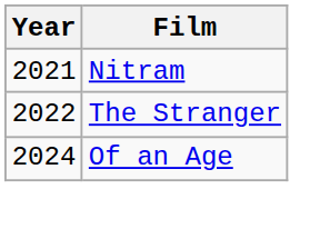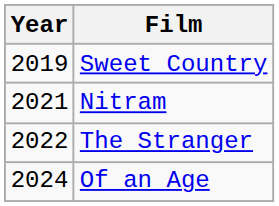+ row: 2019 | Sweet Country
